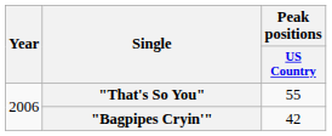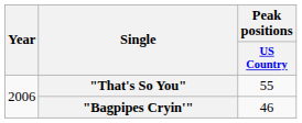"Bagpipes Cryin'" | Peak positions / US Country: 42 -> 46
